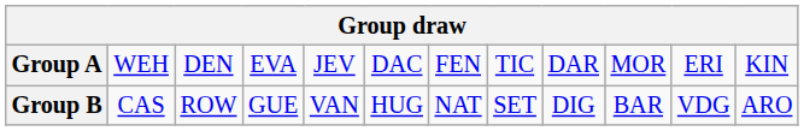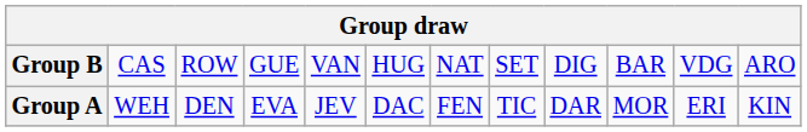rows swapped: Group A <-> Group B
